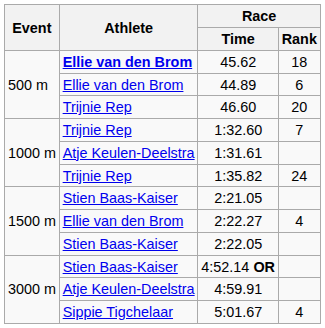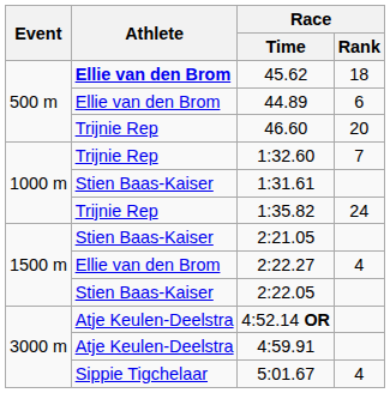1:31.61 | Athlete: Atje Keulen-Deelstra -> Stien Baas-Kaiser
4:52.14 OR | Athlete: Stien Baas-Kaiser -> Atje Keulen-Deelstra
